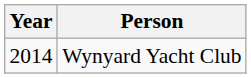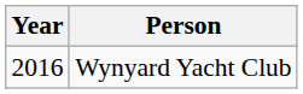Wynyard Yacht Club | Year: 2014 -> 2016
